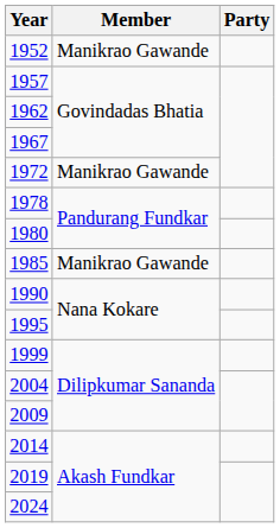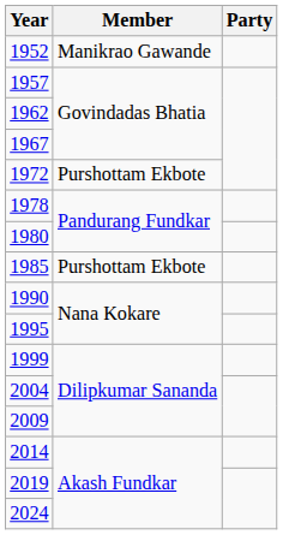1972 | Member: Manikrao Gawande -> Purshottam Ekbote
1985 | Member: Manikrao Gawande -> Purshottam Ekbote
